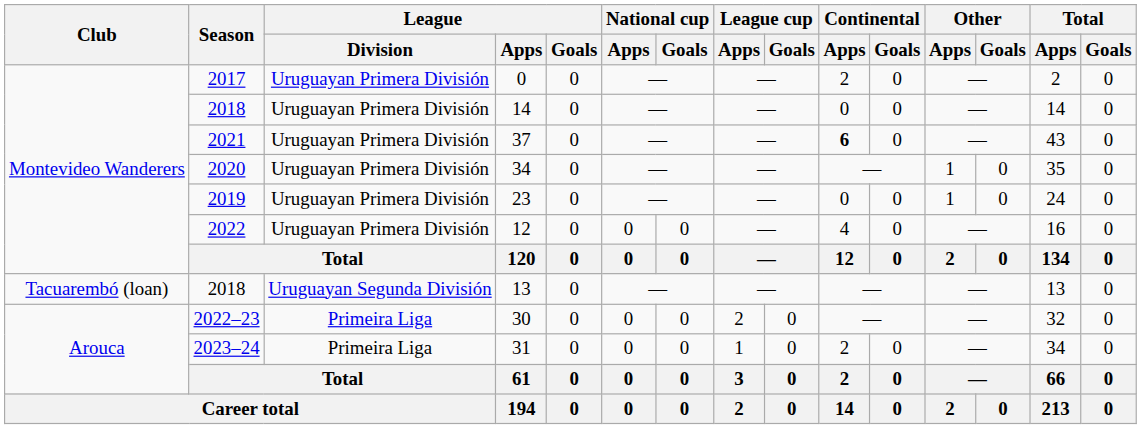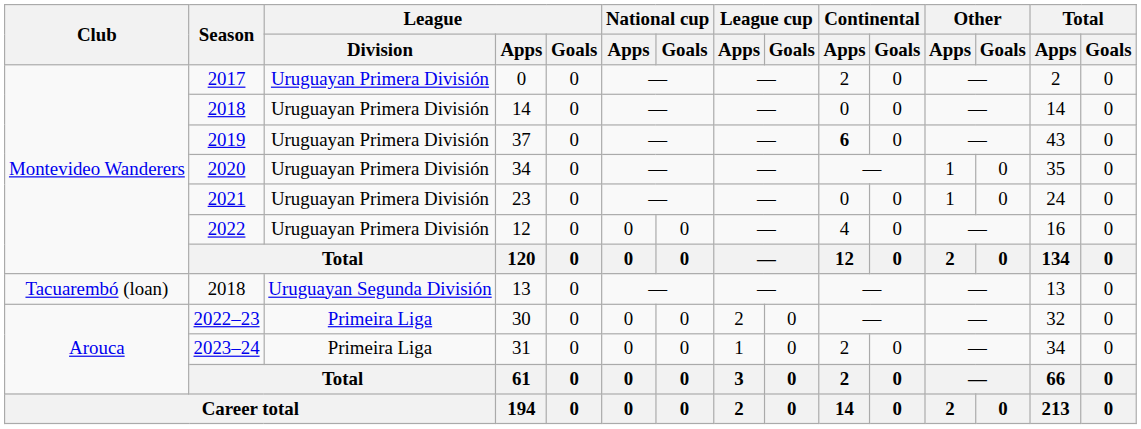37 | Season: 2021 -> 2019
23 | Season: 2019 -> 2021
